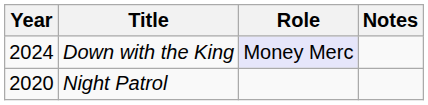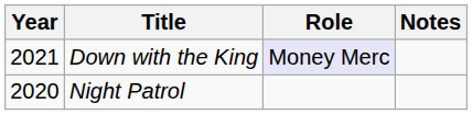Down with the King | Year: 2024 -> 2021
